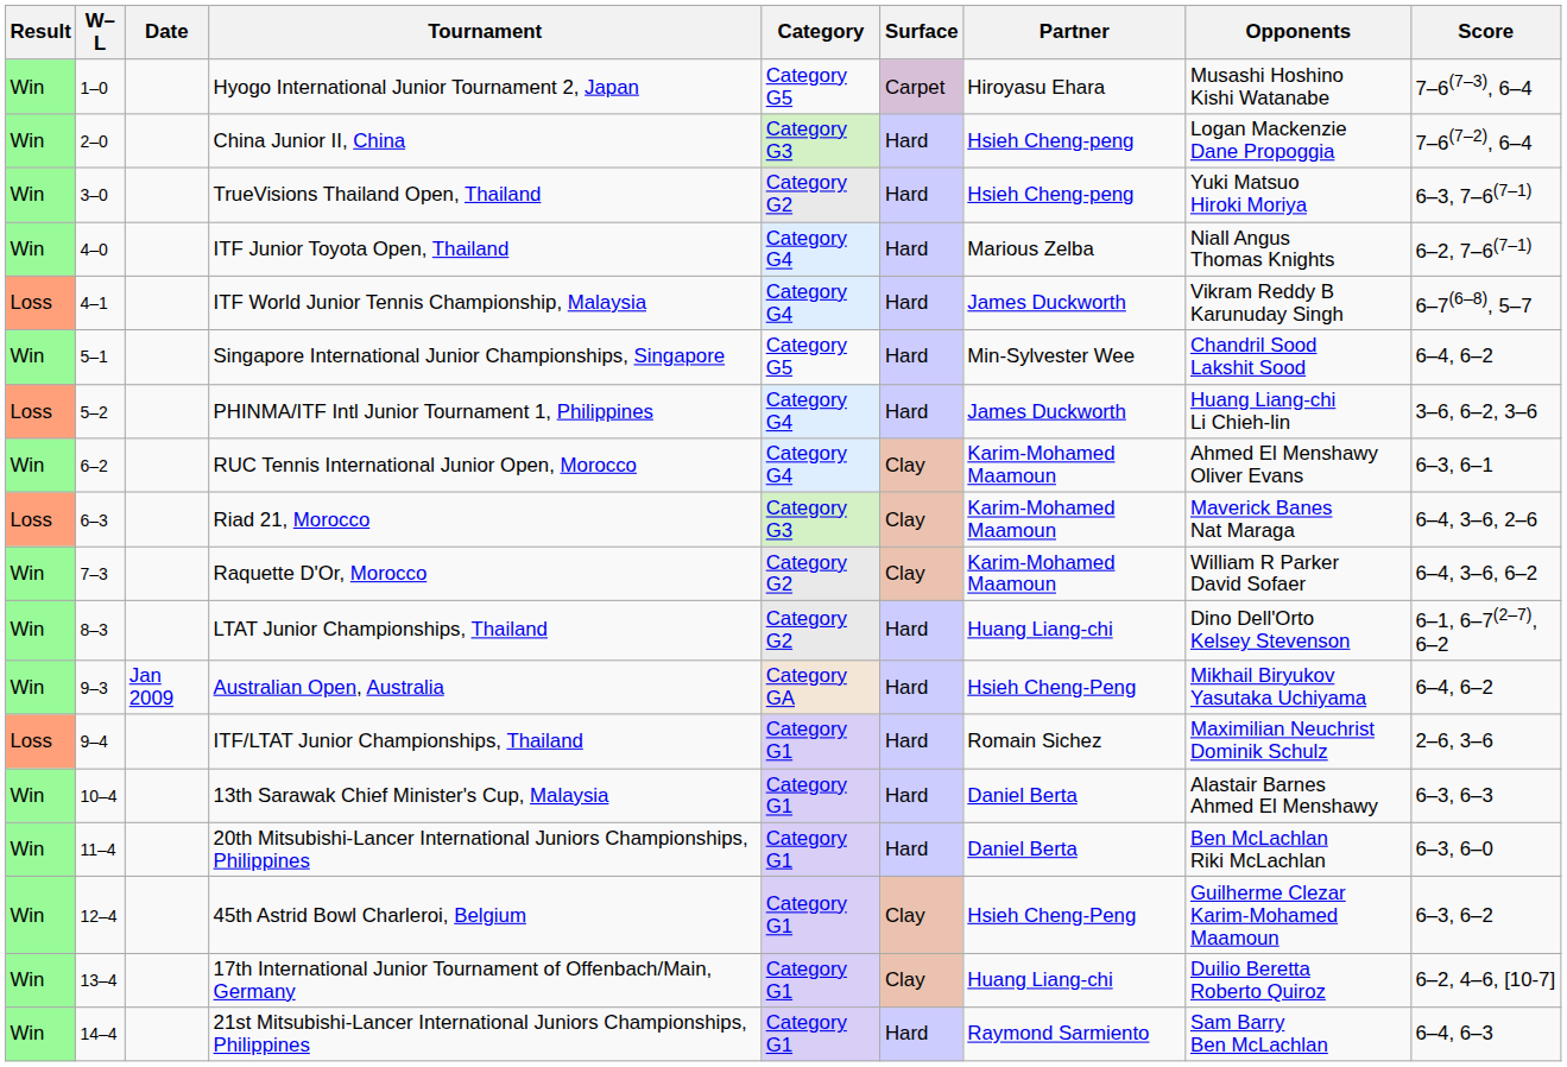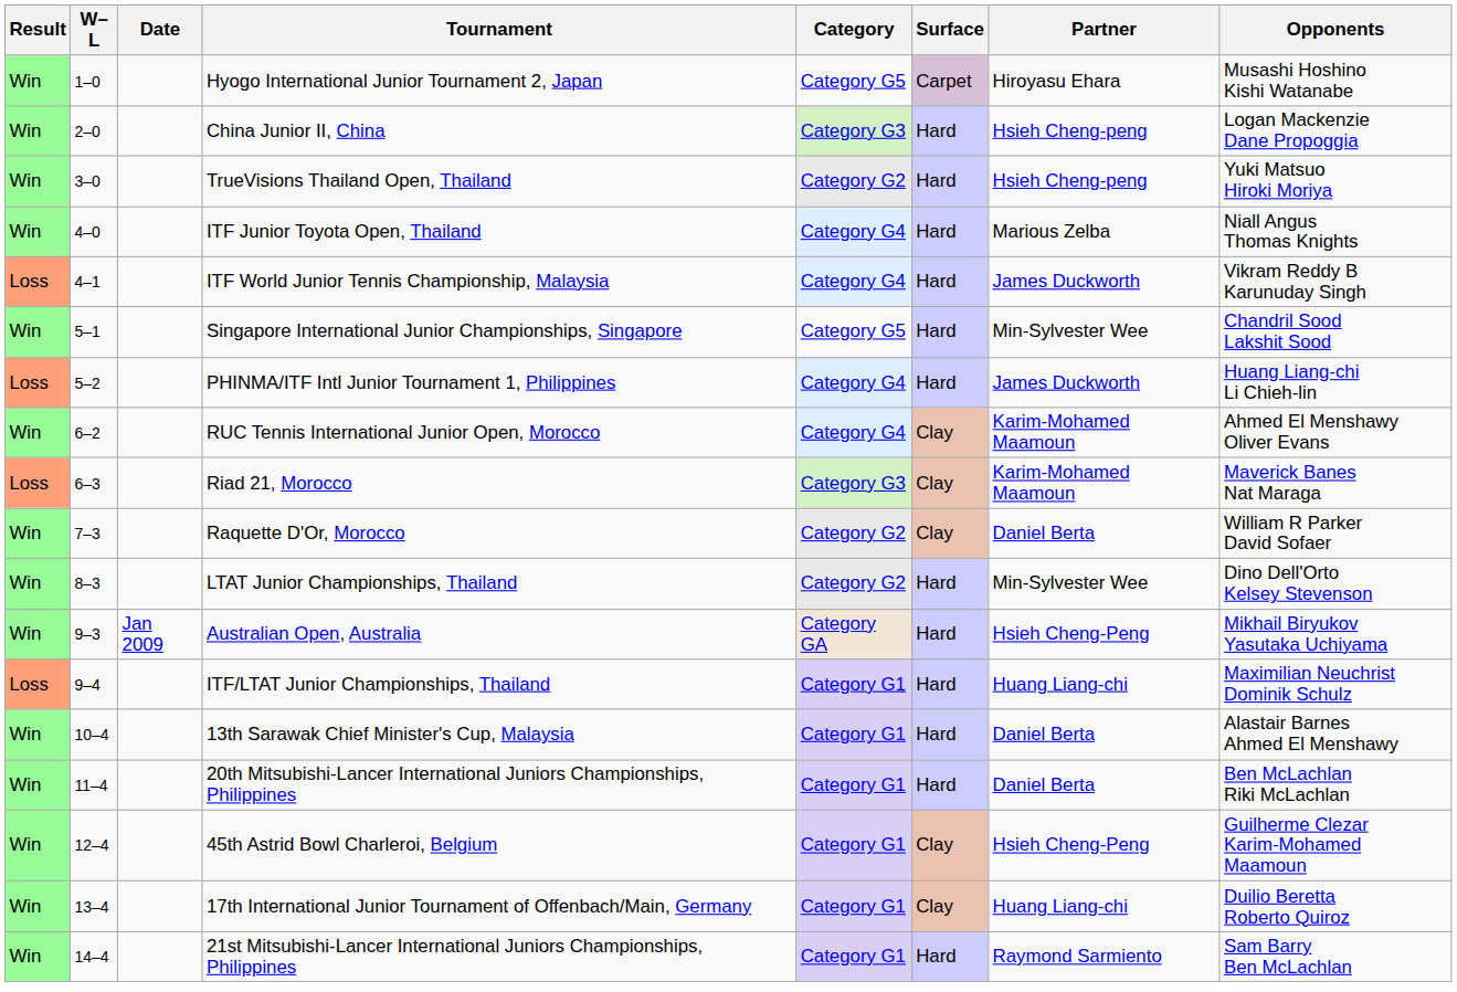- column: Score | 7–6(7–3), 6–4 | 7–6(7–2), 6–4 | 6–3, 7–6(7–1) | 6–2, 7–6(7–1) | 6–7(6–8), 5–7 | 6–4, 6–2 | 3–6, 6–2, 3–6 | 6–3, 6–1 | 6–4, 3–6, 2–6 | 6–4, 3–6, 6–2 | 6–1, 6–7(2–7), 6–2 | 6–4, 6–2 | 2–6, 3–6 | 6–3, 6–3 | 6–3, 6–0 | 6–3, 6–2 | 6–2, 4–6, [10-7] | 6–4, 6–3
Raquette D'Or, Morocco | Partner: Karim-Mohamed Maamoun -> Daniel Berta
LTAT Junior Championships, Thailand | Partner: Huang Liang-chi -> Min-Sylvester Wee
ITF/LTAT Junior Championships, Thailand | Partner: Romain Sichez -> Huang Liang-chi
